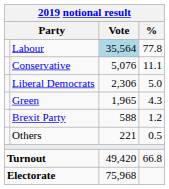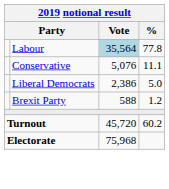Liberal Democrats | Vote: 2,306 -> 2,386
- row: Green | 1,965 | 4.3
- row: Others | 221 | 0.5
Turnout | Vote: 49,420 -> 45,720
Turnout | %: 66.8 -> 60.2
